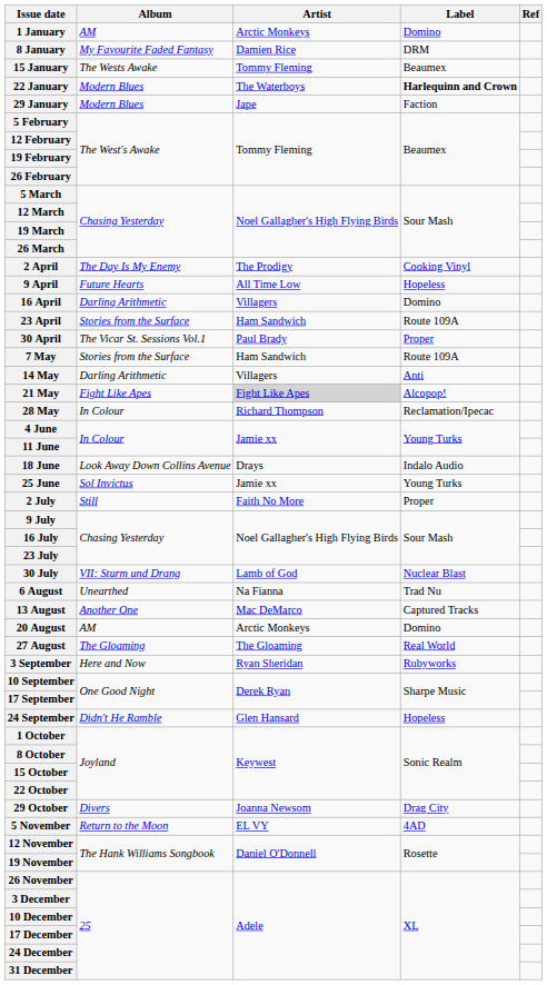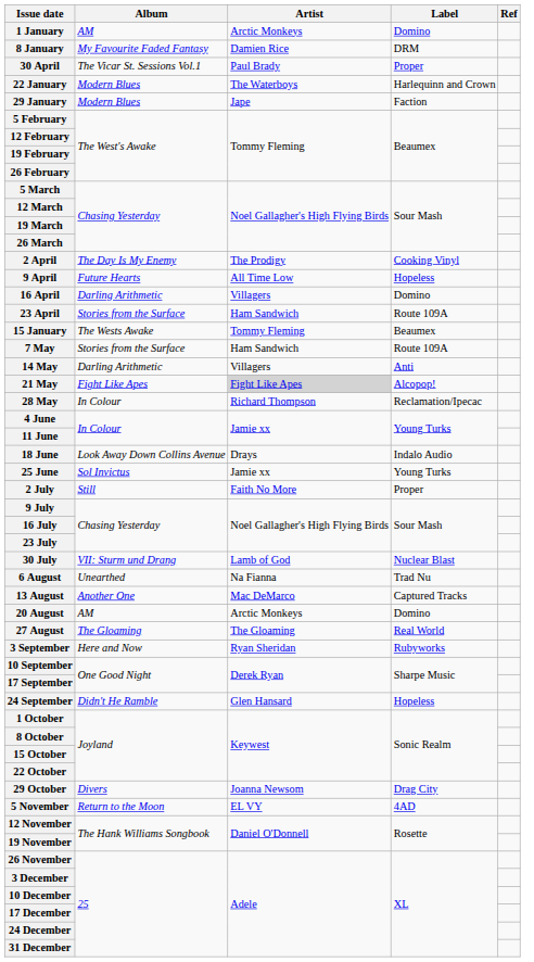rows swapped: 15 January <-> 30 April
22 January | Label: bold -> normal
